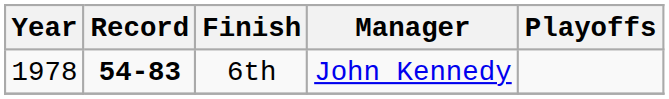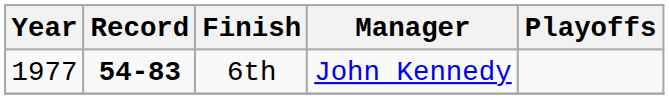6th | Year: 1978 -> 1977
